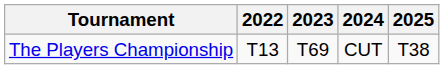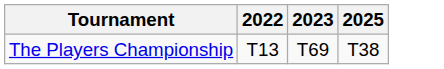- column: 2024 | CUT
